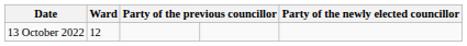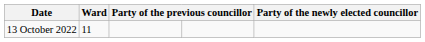13 October 2022 | Ward: 12 -> 11
